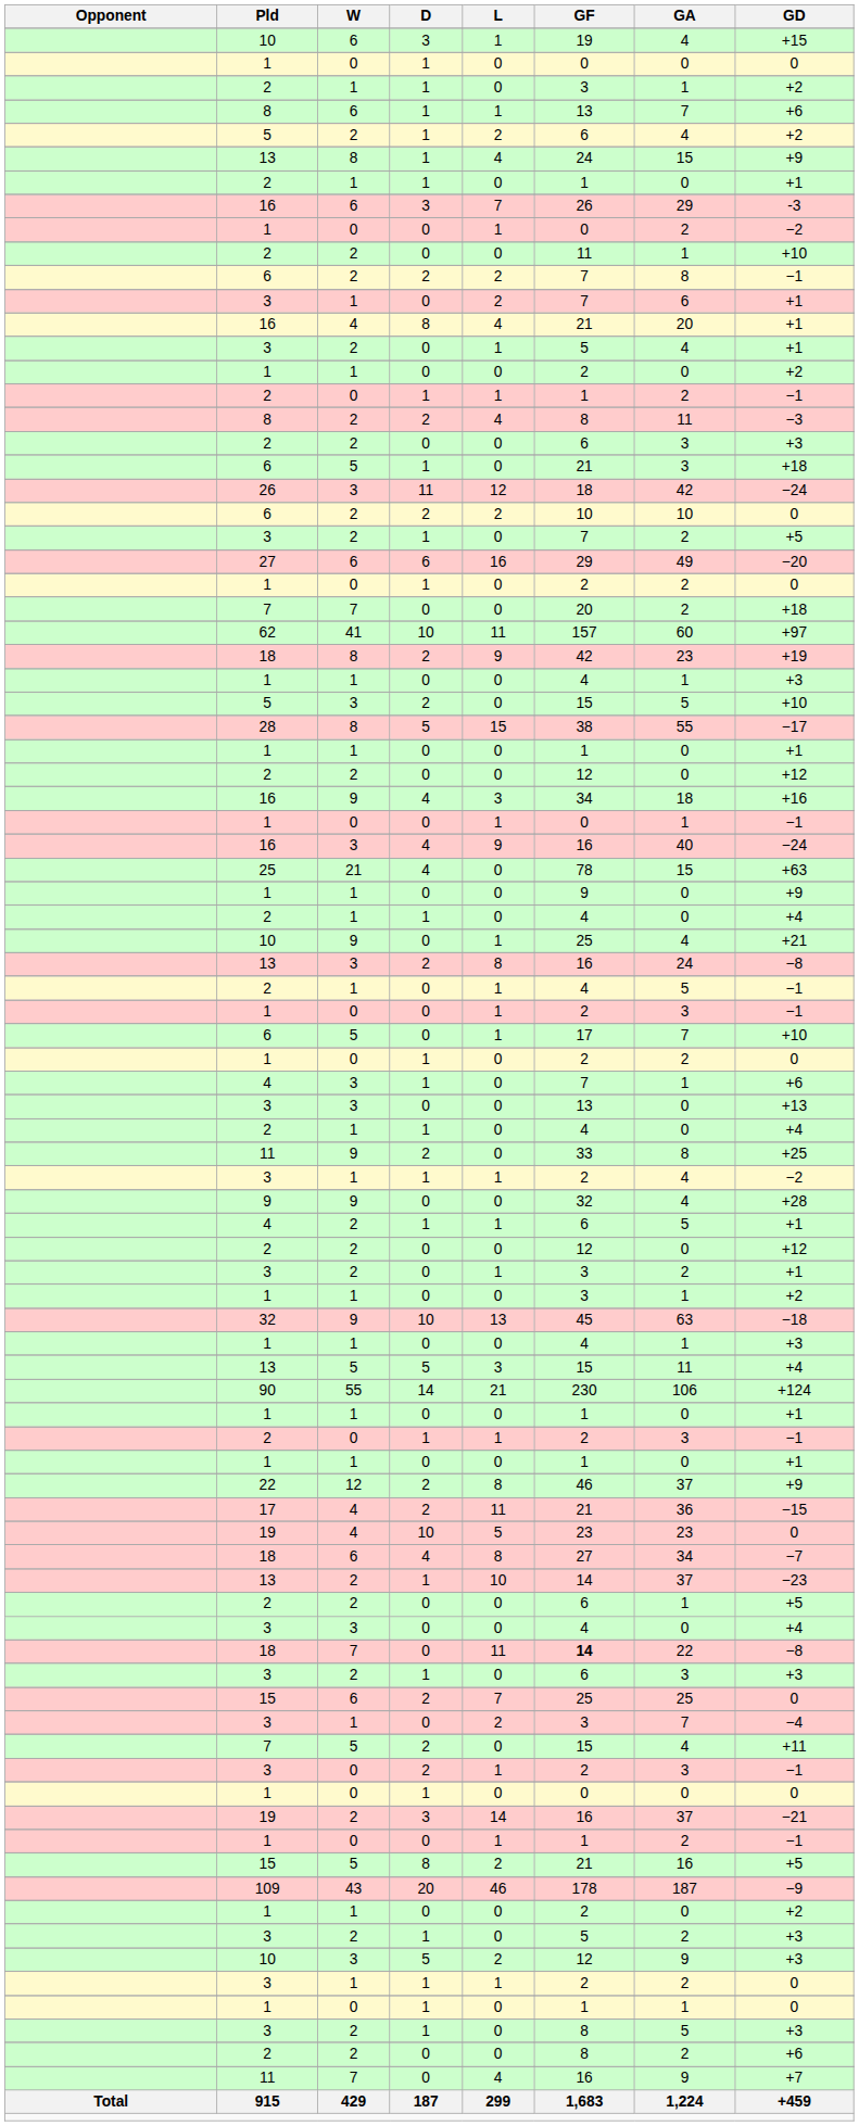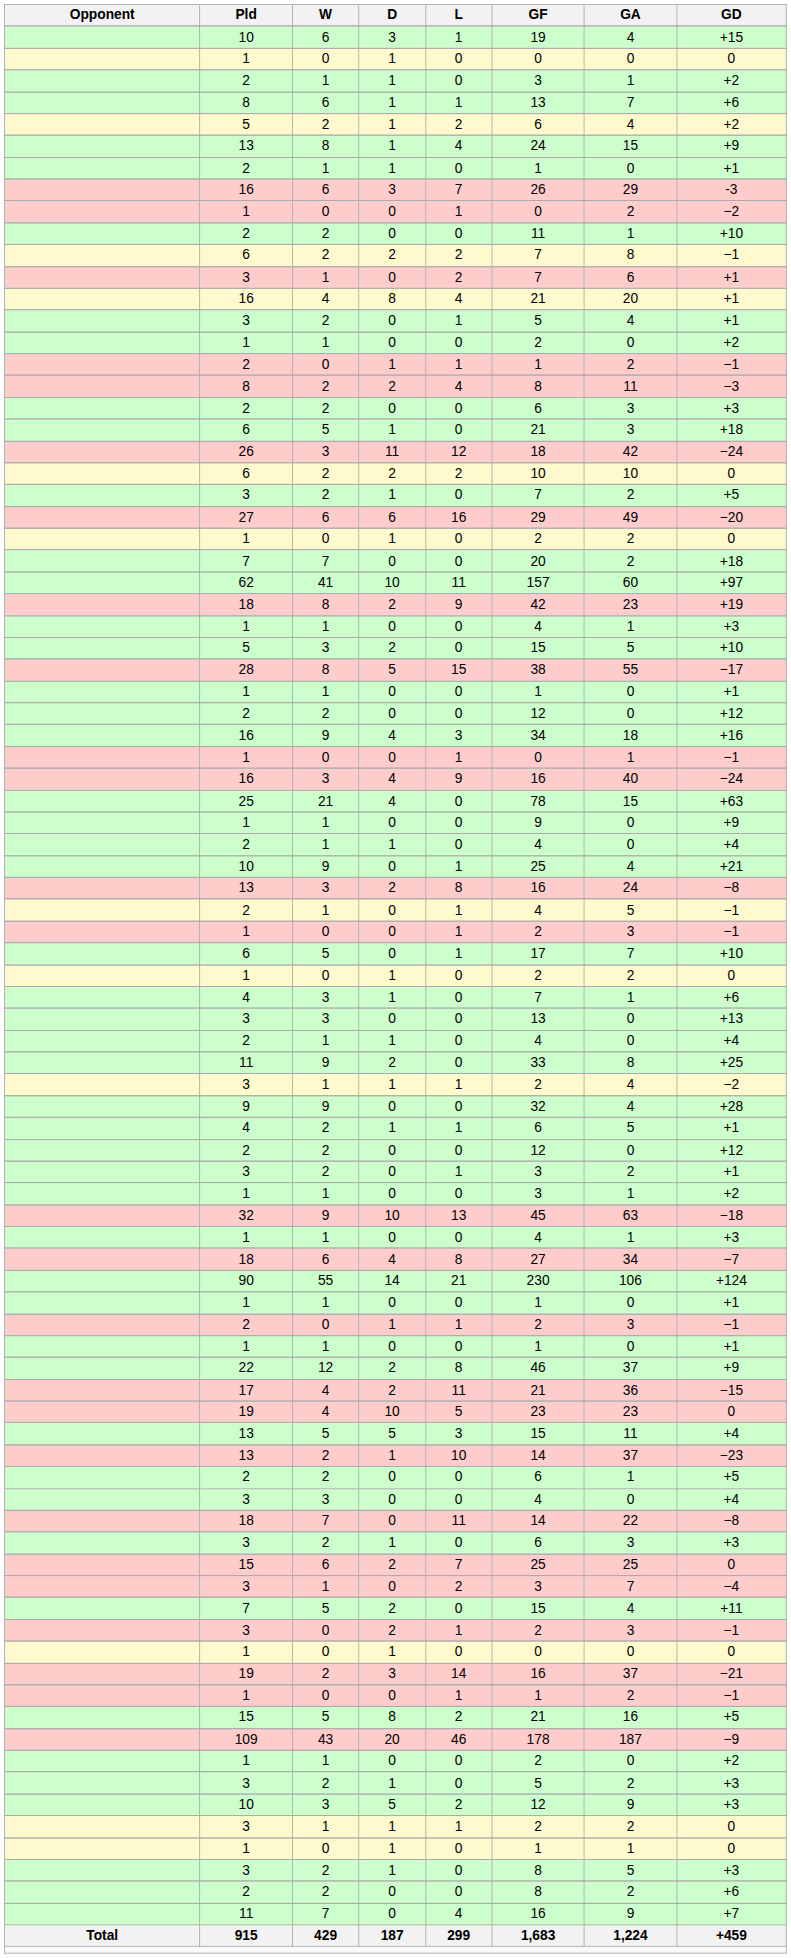rows swapped: 13 / 5 <-> 18 / 6
18 / 7 | GF: bold -> normal
